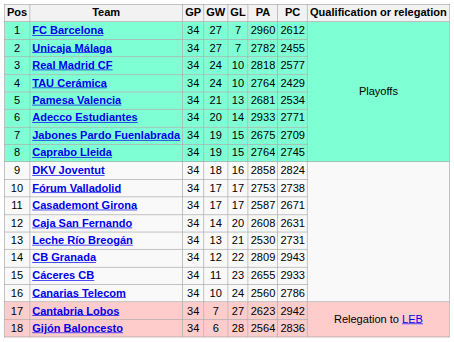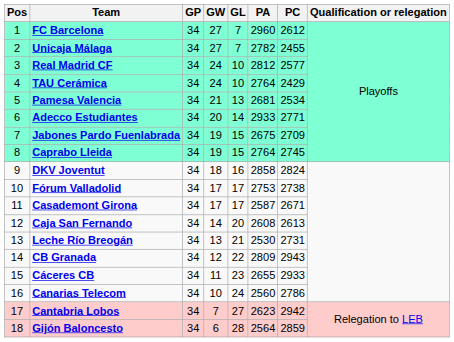Real Madrid CF | PA: 2818 -> 2812
Caja San Fernando | PC: 2631 -> 2613
Gijón Baloncesto | PC: 2836 -> 2859
